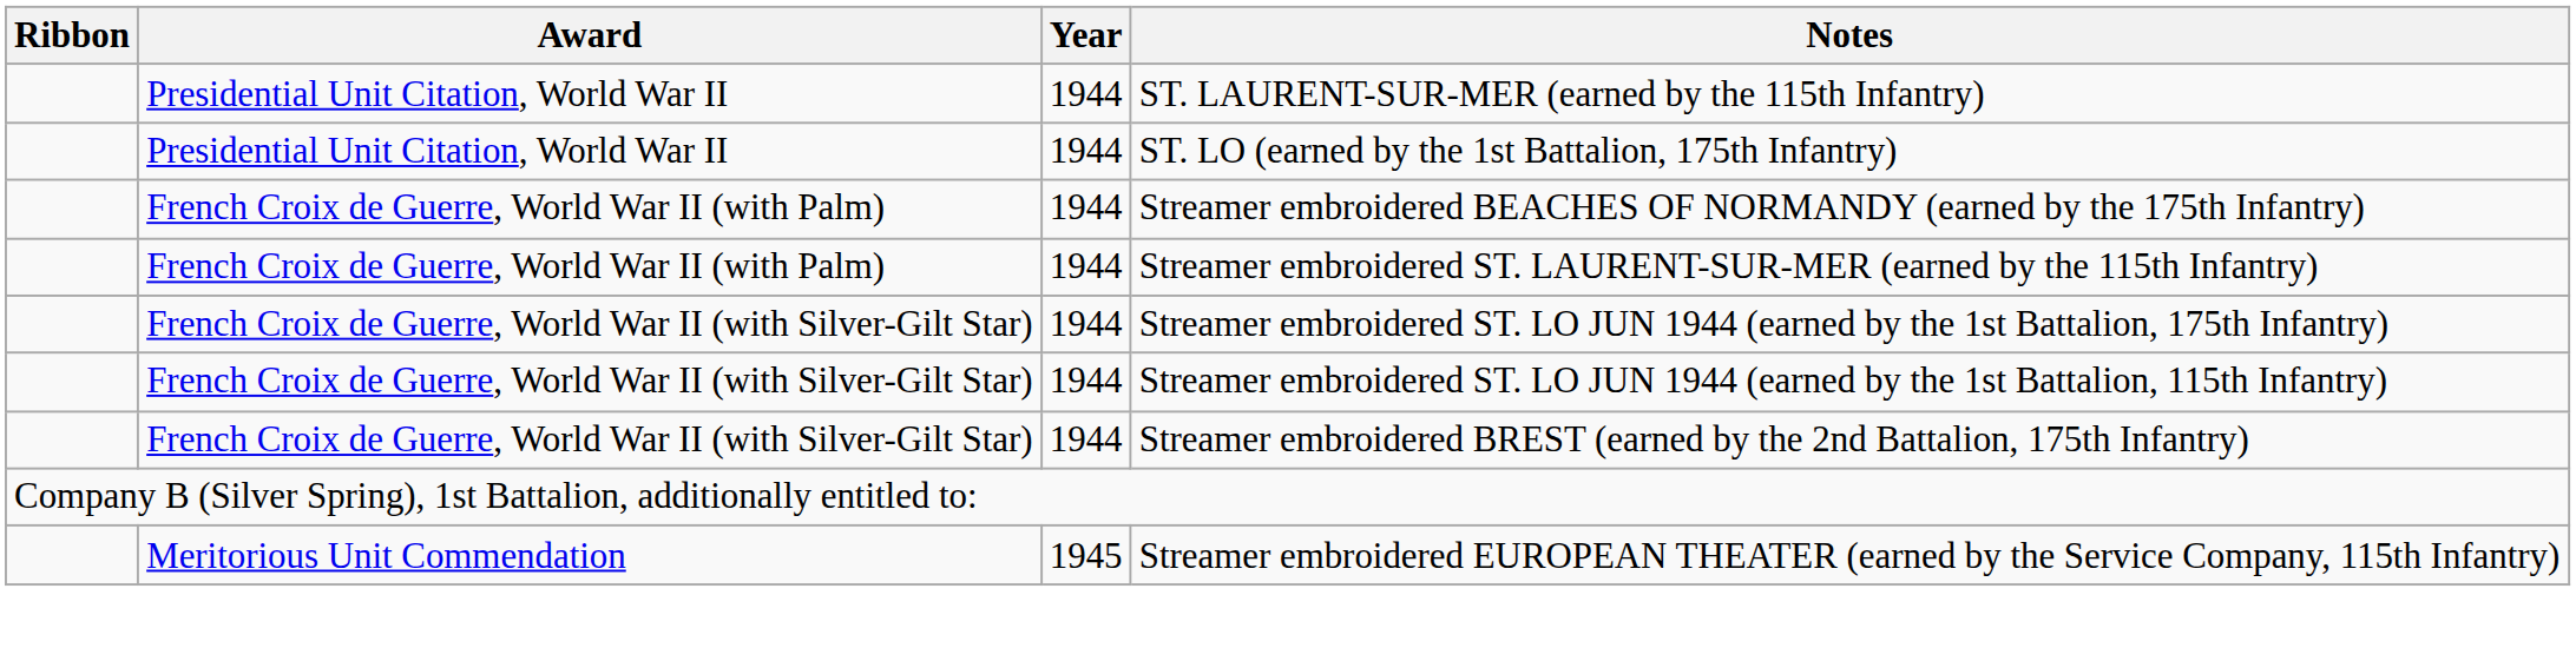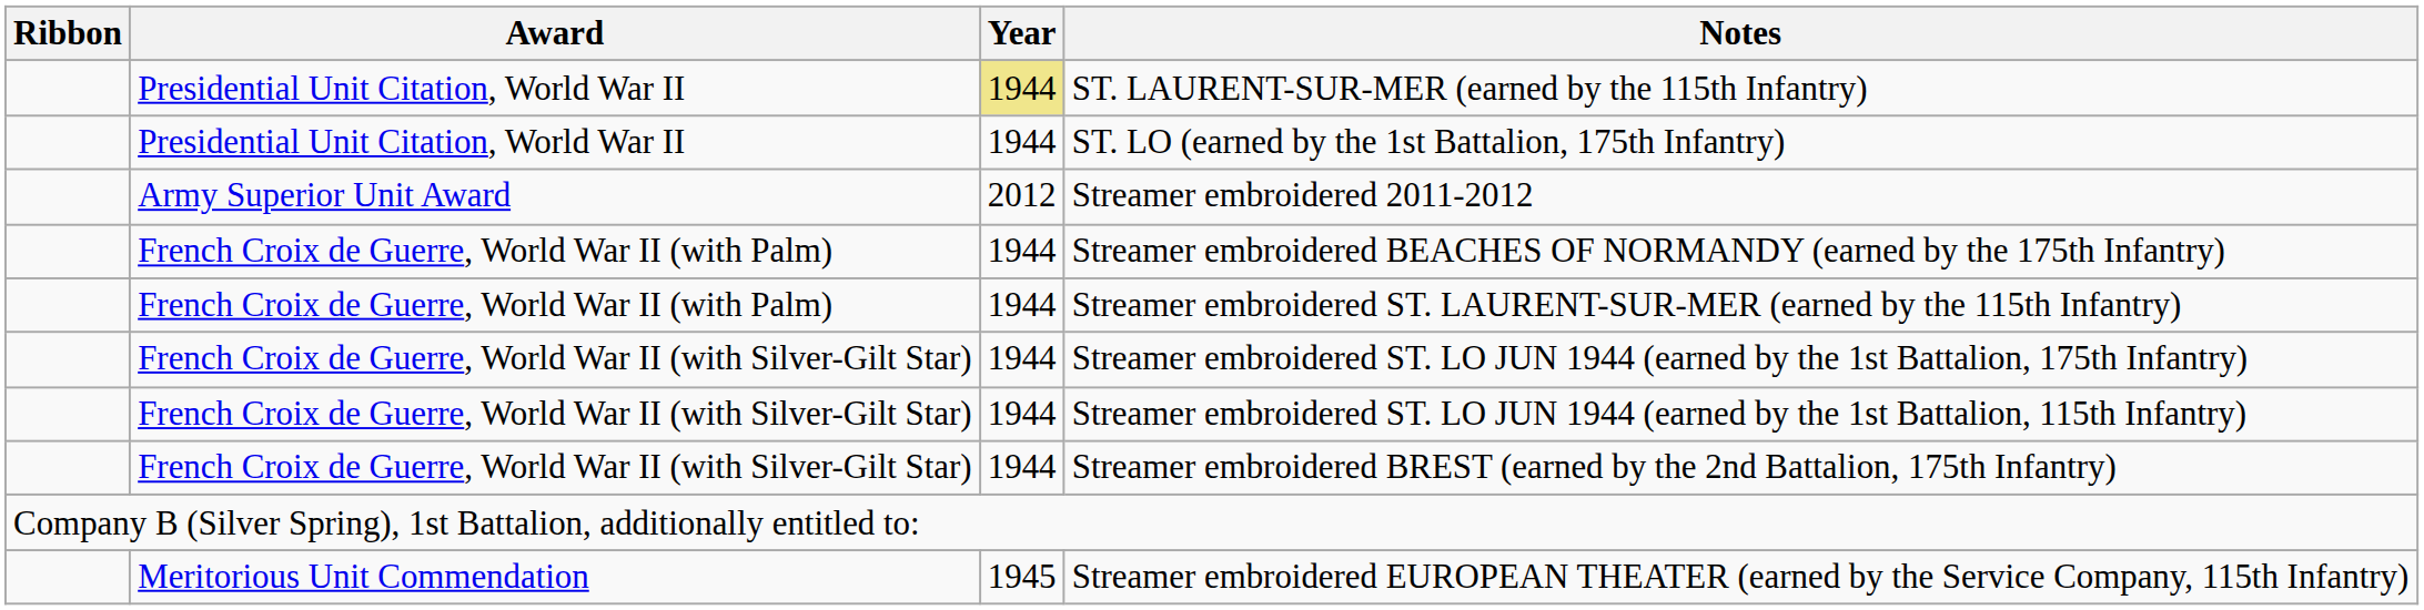ST. LAURENT-SUR-MER (earned by the 115th Infantry) | Year: no background -> khaki background
+ row: Army Superior Unit Award | 2012 | Streamer embroidered 2011-2012
